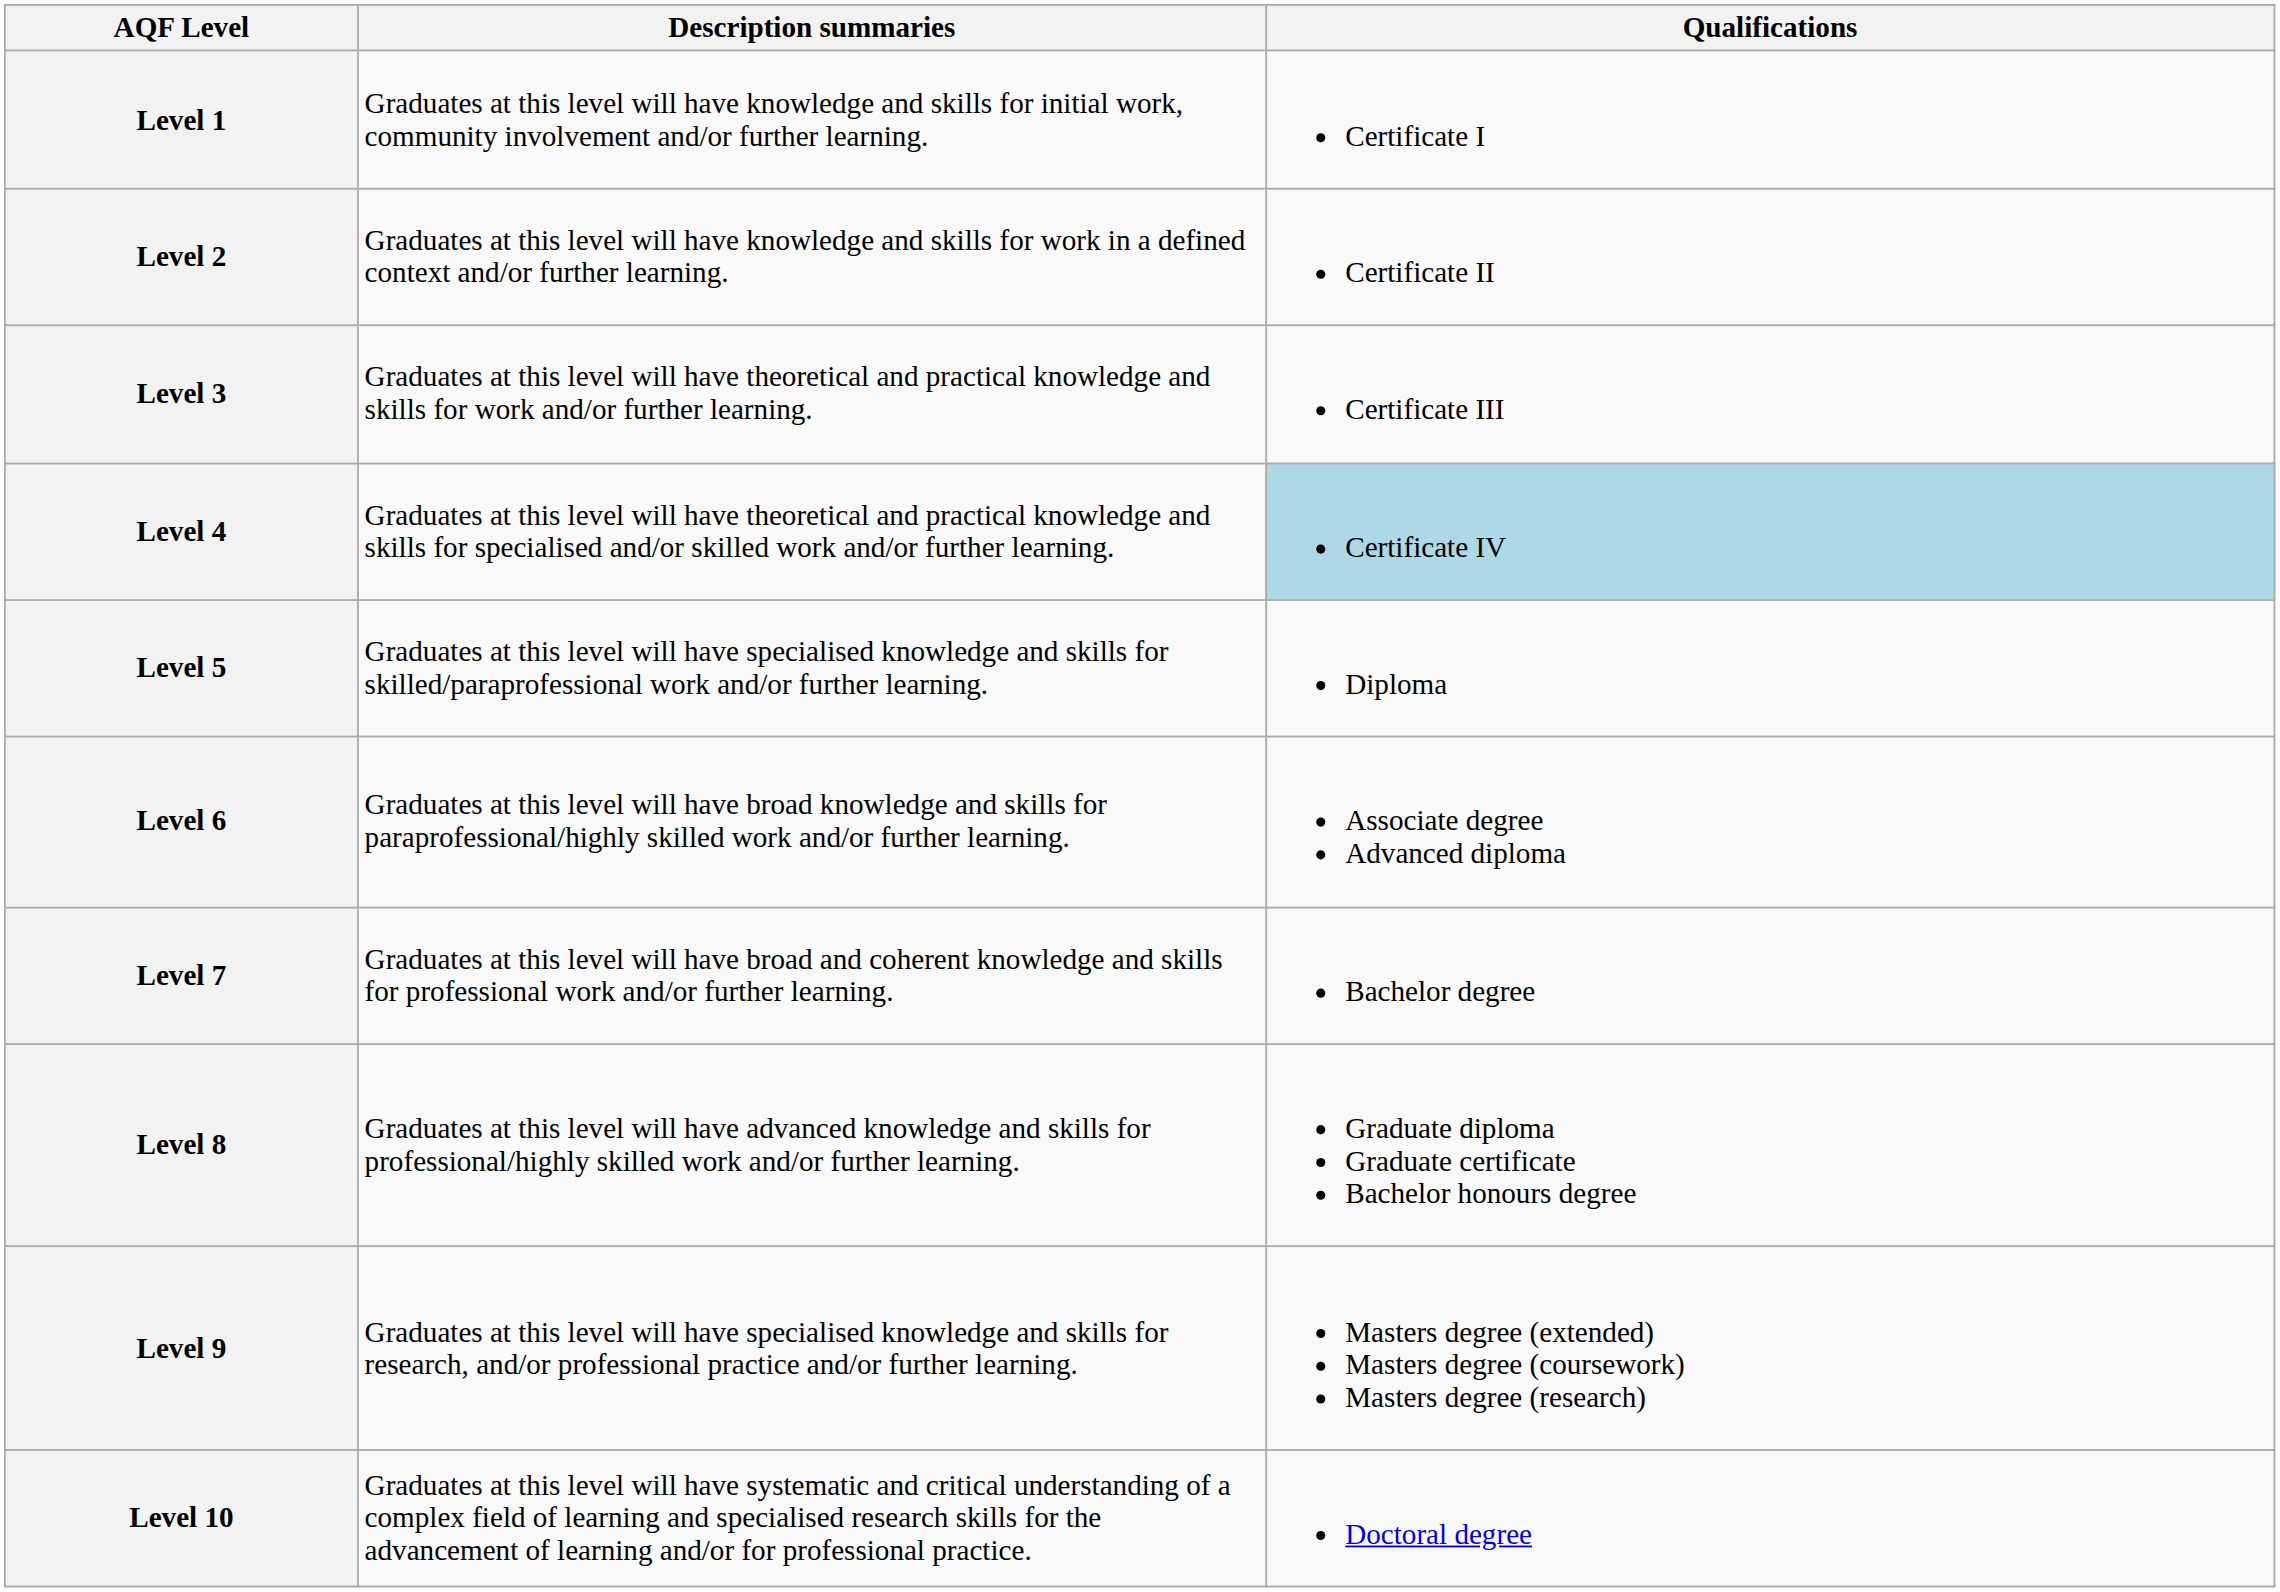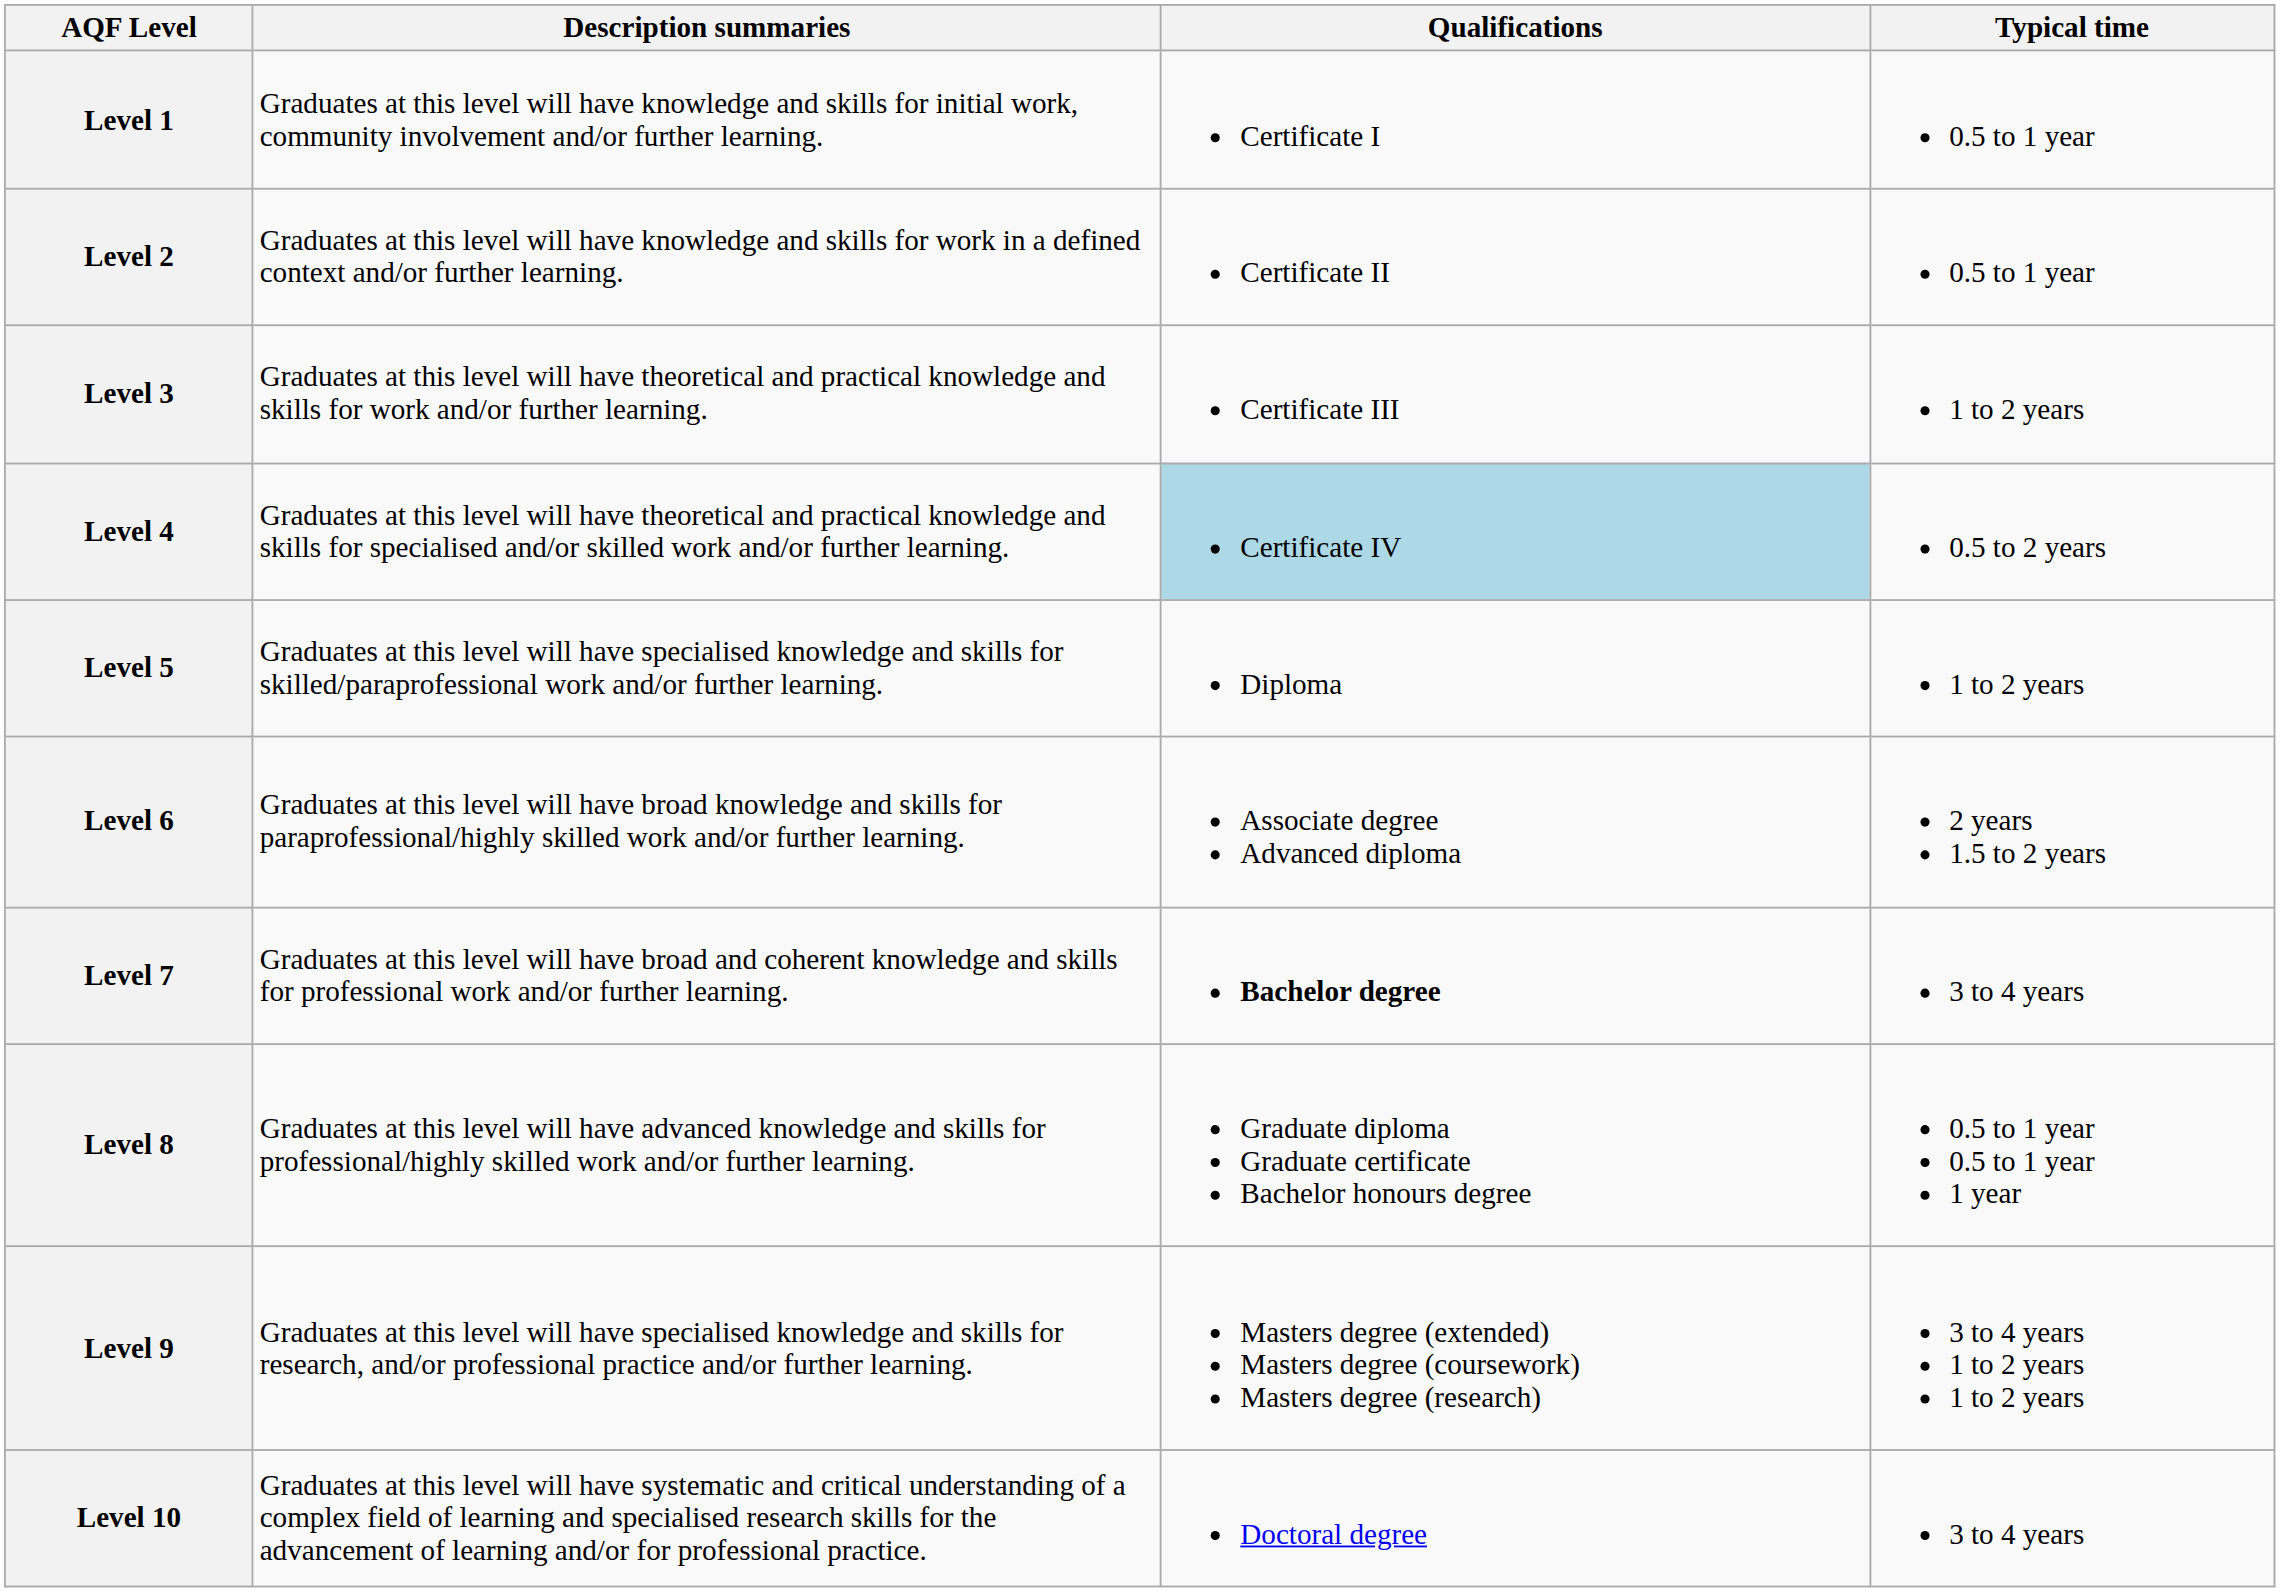+ column: Typical time | 0.5 to 1 year | 0.5 to 1 year | 1 to 2 years | 0.5 to 2 years | 1 to 2 years | 2 years 1.5 to 2 years | 3 to 4 years | 0.5 to 1 year 0.5 to 1 year 1 year | 3 to 4 years 1 to 2 years 1 to 2 years | 3 to 4 years
Level 7 | Qualifications: normal -> bold
